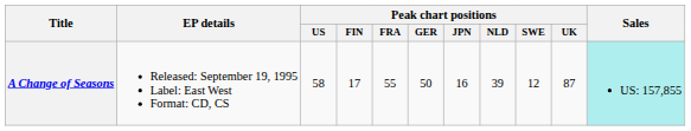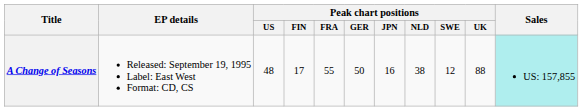A Change of Seasons | Peak chart positions / US: 58 -> 48
A Change of Seasons | Peak chart positions / NLD: 39 -> 38
A Change of Seasons | Peak chart positions / UK: 87 -> 88
